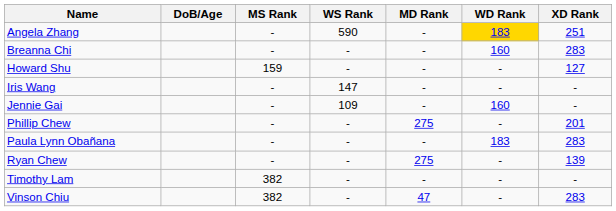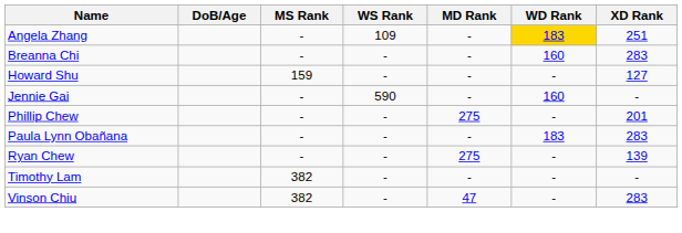Angela Zhang | WS Rank: 590 -> 109
- row: Iris Wang | - | 147 | - | - | -
Jennie Gai | WS Rank: 109 -> 590
